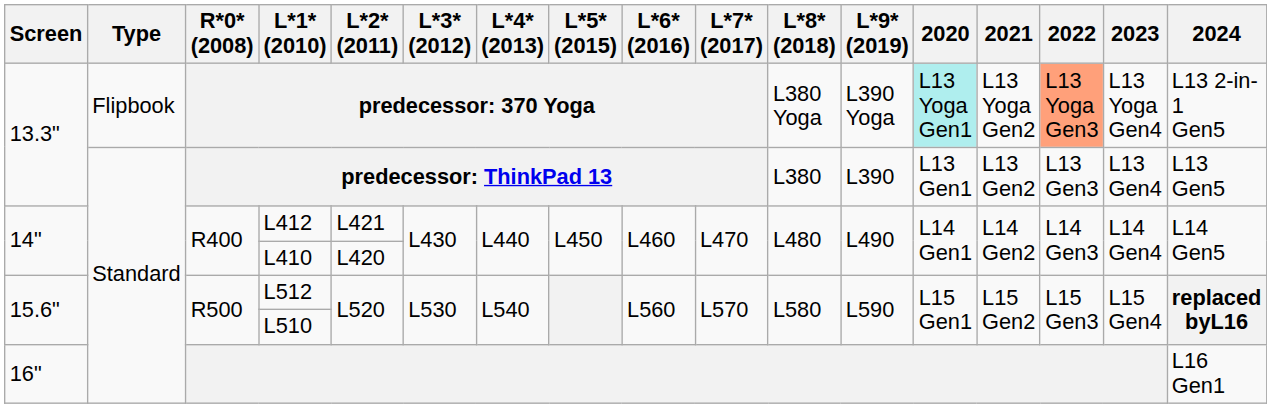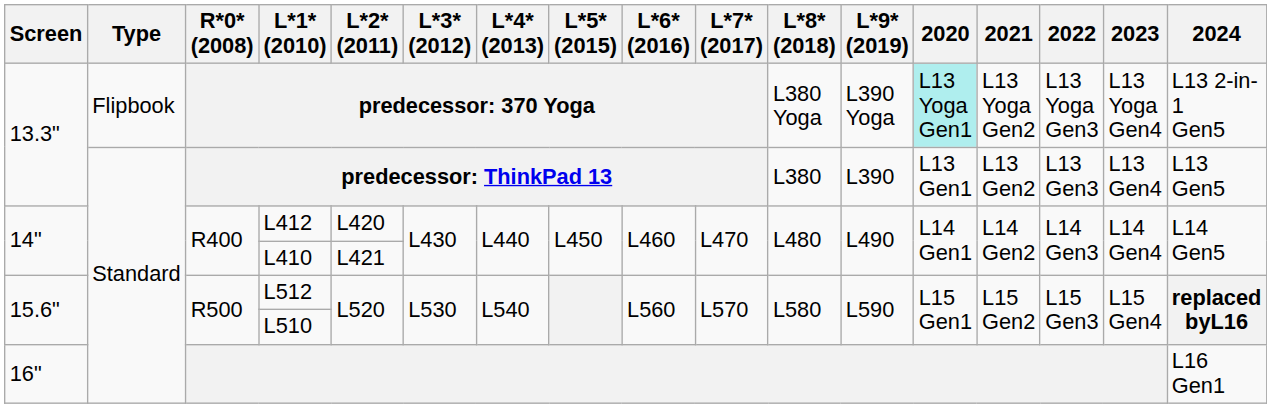predecessor: 370 Yoga | 2022: lightsalmon background -> no background
L412 | L*2* (2011): L421 -> L420
L410 | L*2* (2011): L420 -> L421
